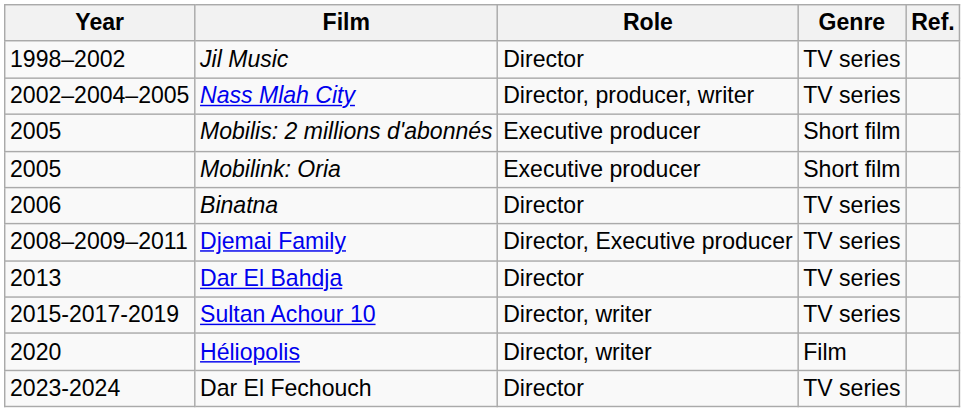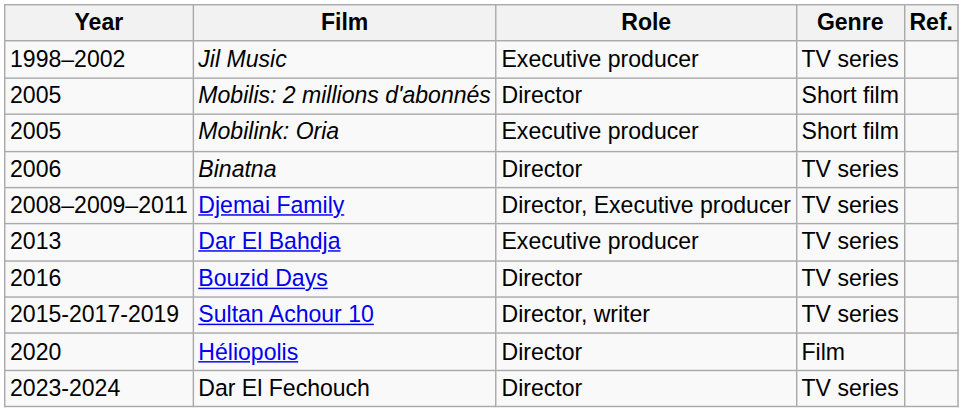Jil Music | Role: Director -> Executive producer
- row: 2002–2004–2005 | Nass Mlah City | Director, producer, writer | TV series
Mobilis: 2 millions d'abonnés | Role: Executive producer -> Director
Dar El Bahdja | Role: Director -> Executive producer
+ row: 2016 | Bouzid Days | Director | TV series
Héliopolis | Role: Director, writer -> Director
